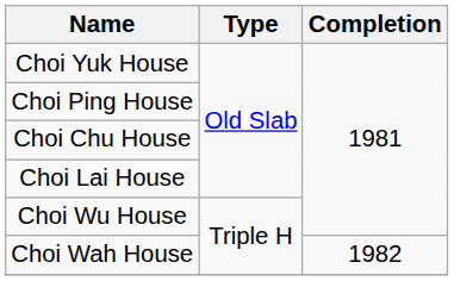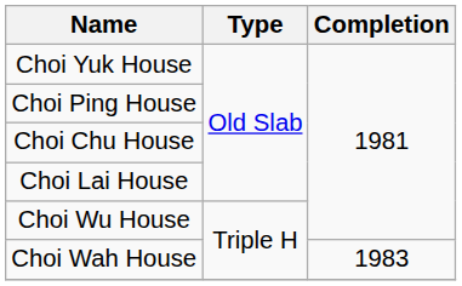Choi Wah House | Completion: 1982 -> 1983
